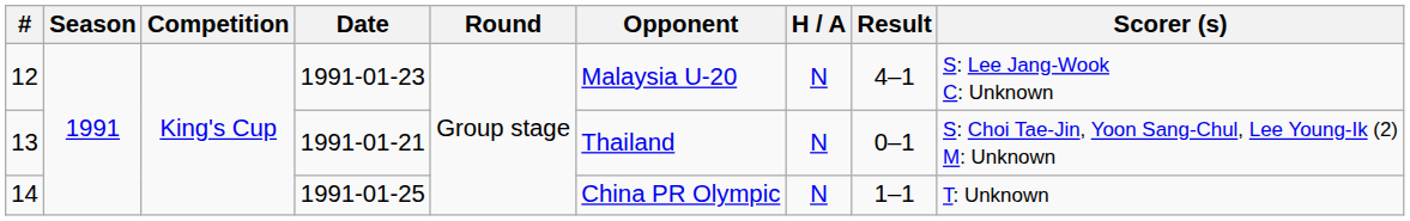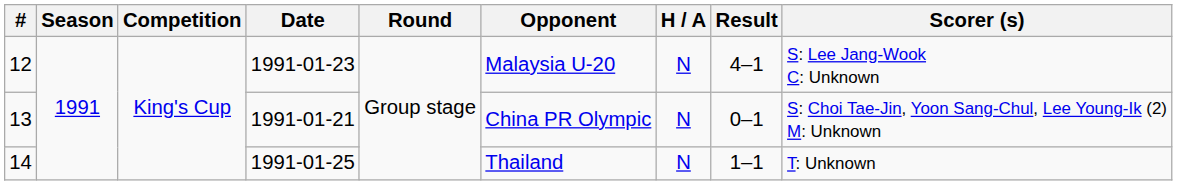13 | Opponent: Thailand -> China PR Olympic
14 | Opponent: China PR Olympic -> Thailand
